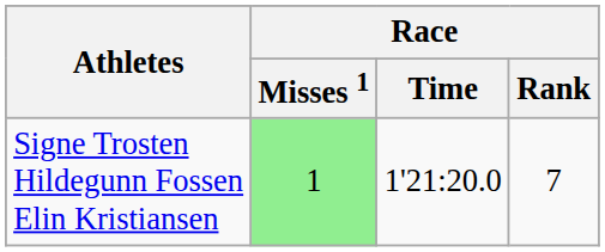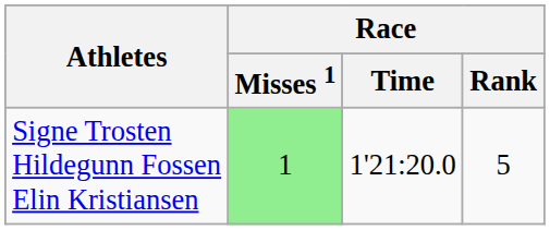Signe Trosten Hildegunn Fossen Elin Kristiansen | Race / Rank: 7 -> 5
